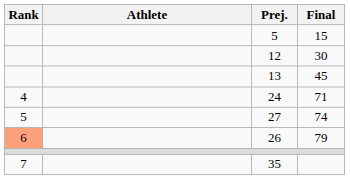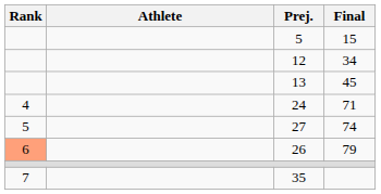12 | Final: 30 -> 34
